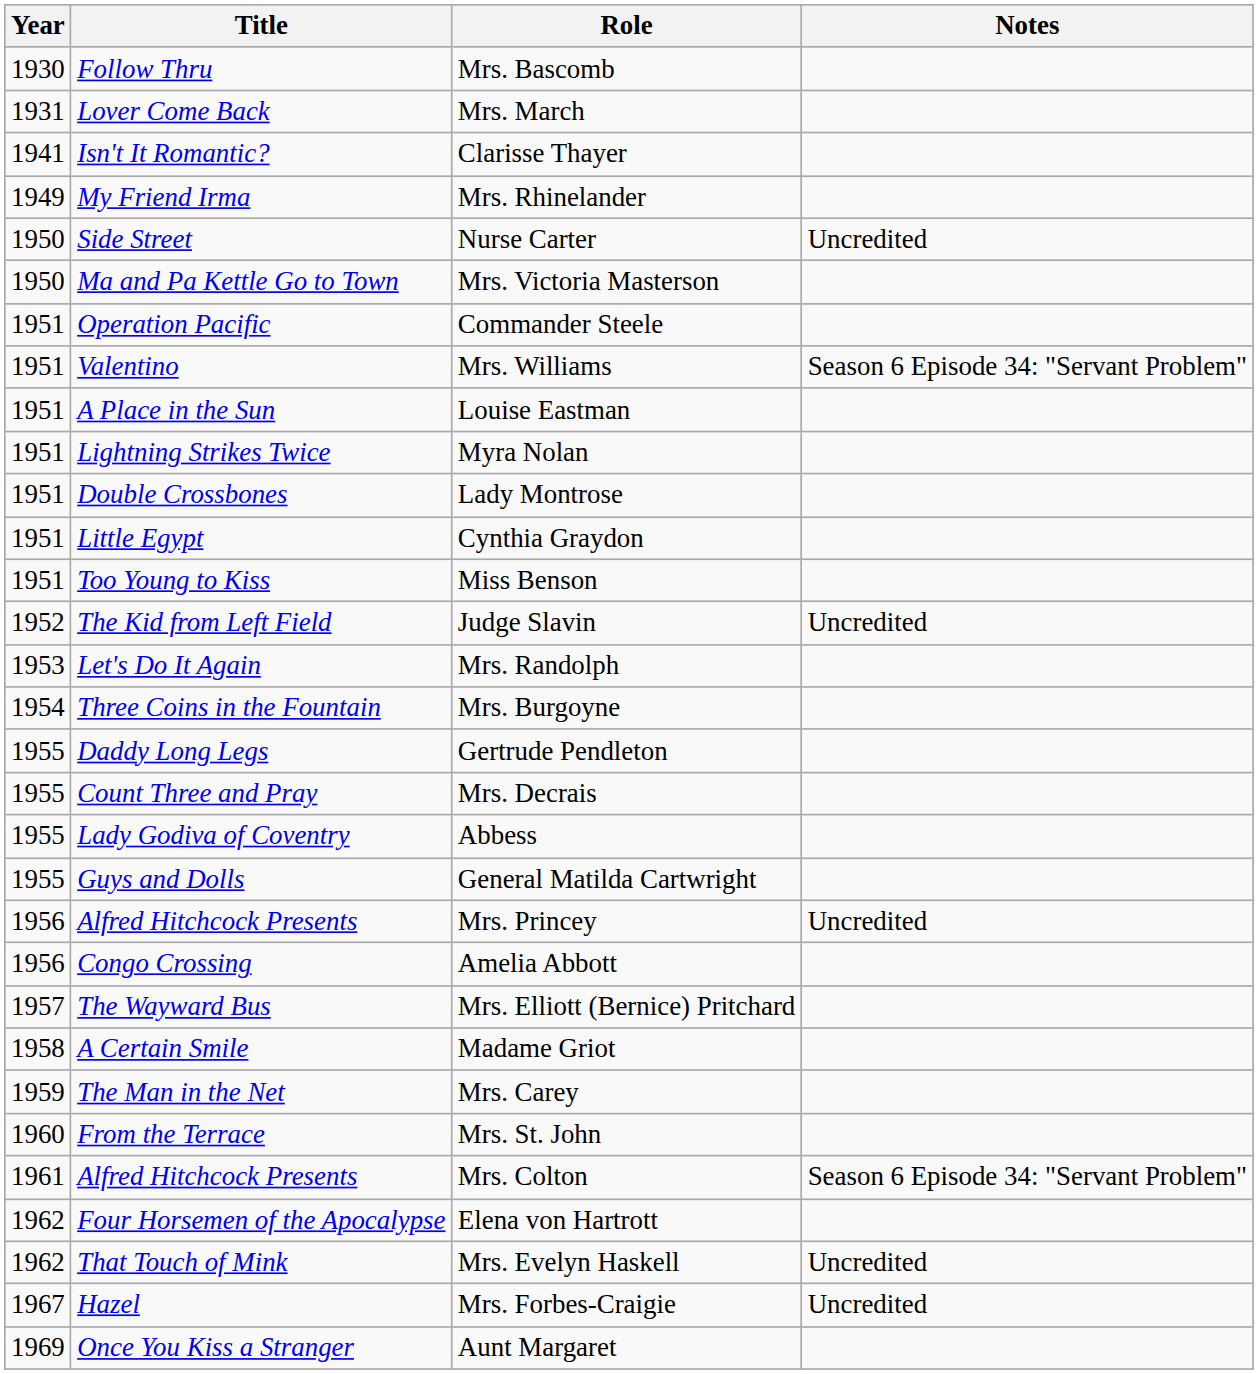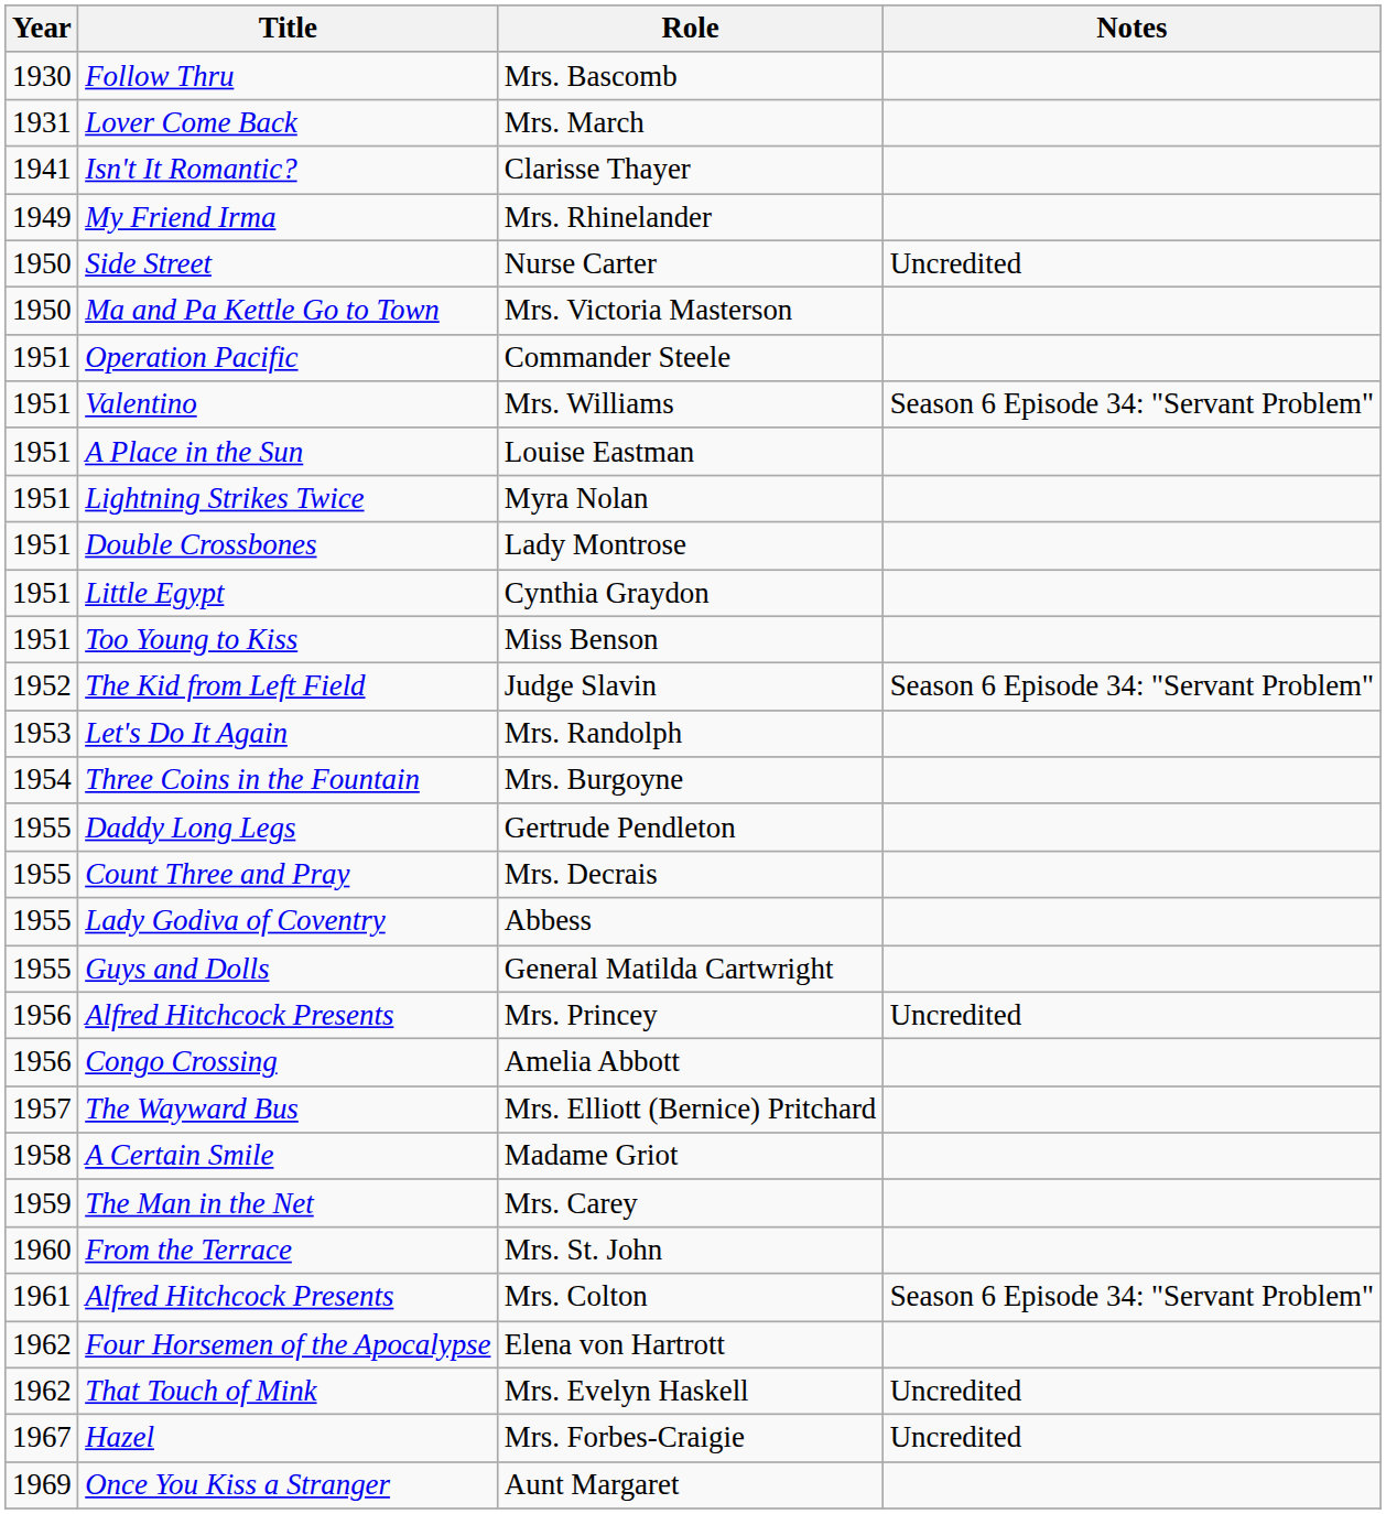Judge Slavin | Notes: Uncredited -> Season 6 Episode 34: "Servant Problem"
